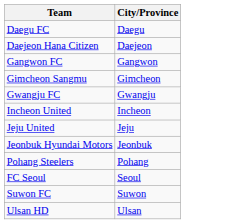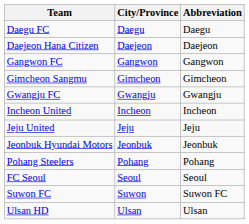+ column: Abbreviation | Daegu | Daejeon | Gangwon | Gimcheon | Gwangju | Incheon | Jeju | Jeonbuk | Pohang | Seoul | Suwon FC | Ulsan
